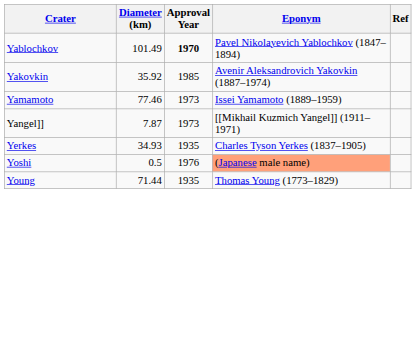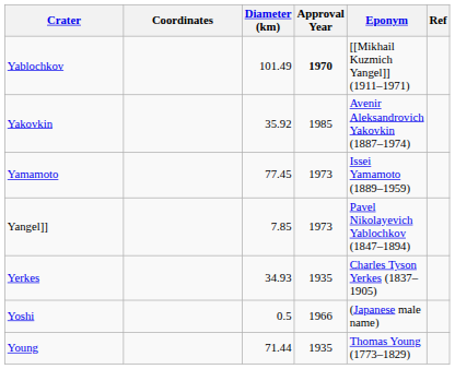+ column: Coordinates
Yablochkov | Eponym: Pavel Nikolayevich Yablochkov (1847–1894) -> [[Mikhail Kuzmich Yangel]] (1911–1971)
Yamamoto | Diameter (km): 77.46 -> 77.45
Yangel]] | Diameter (km): 7.87 -> 7.85
Yangel]] | Eponym: [[Mikhail Kuzmich Yangel]] (1911–1971) -> Pavel Nikolayevich Yablochkov (1847–1894)
Yoshi | Approval Year: 1976 -> 1966
Yoshi | Eponym: lightsalmon background -> no background
